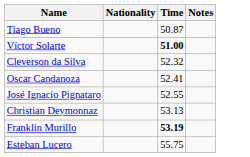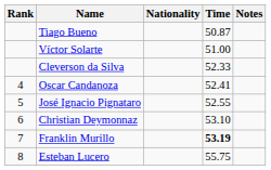+ column: Rank | 4 | 5 | 6 | 7 | 8
Víctor Solarte | Time: bold -> normal
Cleverson da Silva | Time: 52.32 -> 52.33
Christian Deymonnaz | Time: 53.13 -> 53.10
